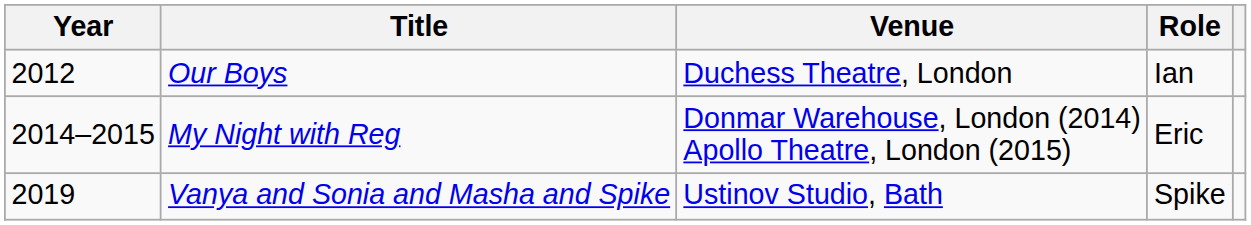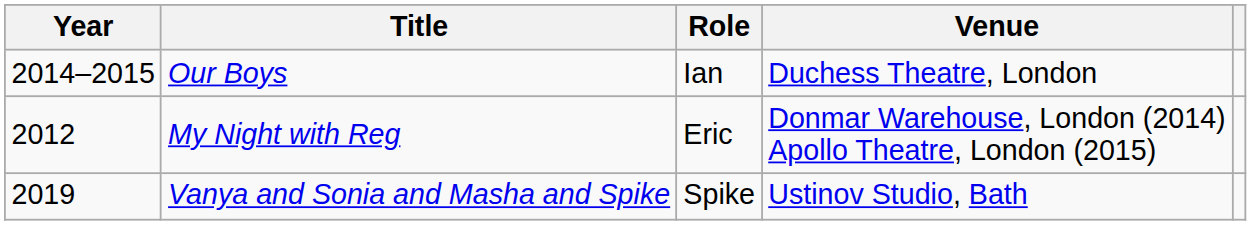columns swapped: Role <-> Venue
Our Boys | Year: 2012 -> 2014–2015
My Night with Reg | Year: 2014–2015 -> 2012
